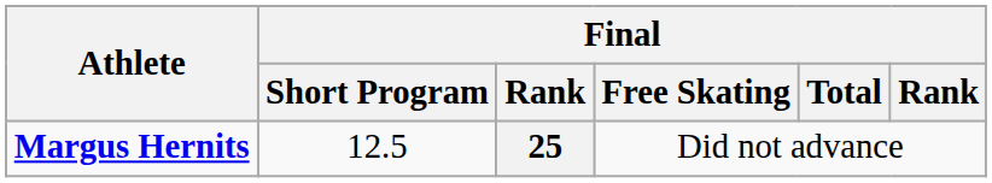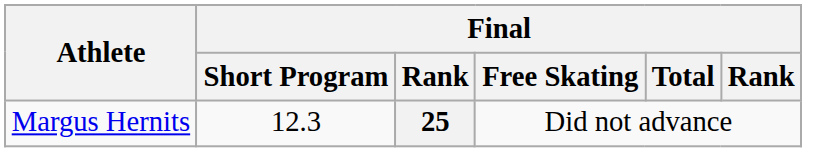25 | Athlete: bold -> normal
25 | Final / Short Program: 12.5 -> 12.3
